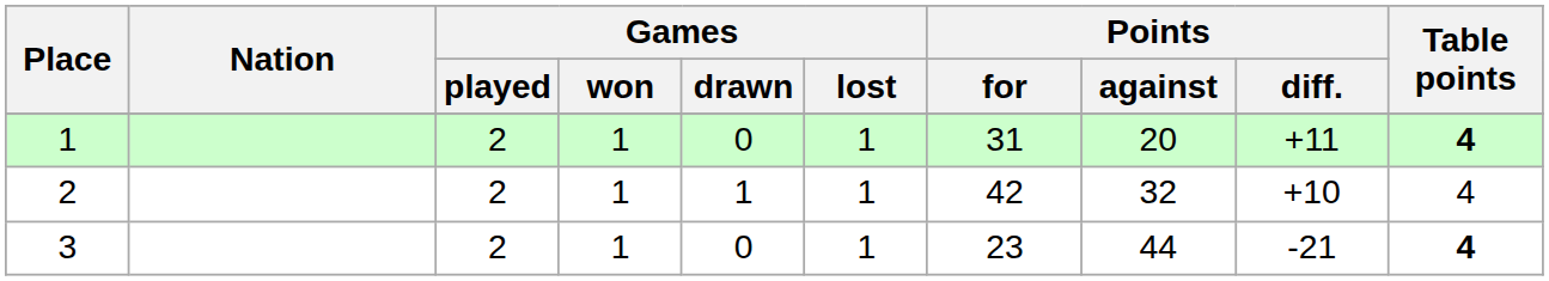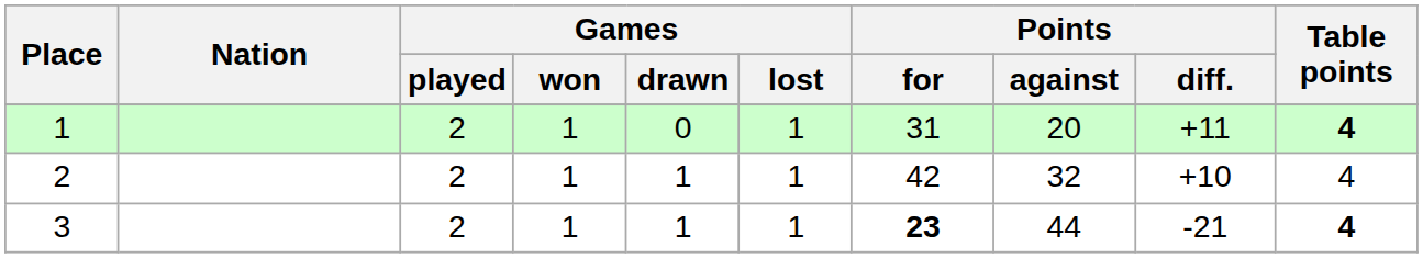3 | Games / drawn: 0 -> 1
3 | Points / for: normal -> bold
